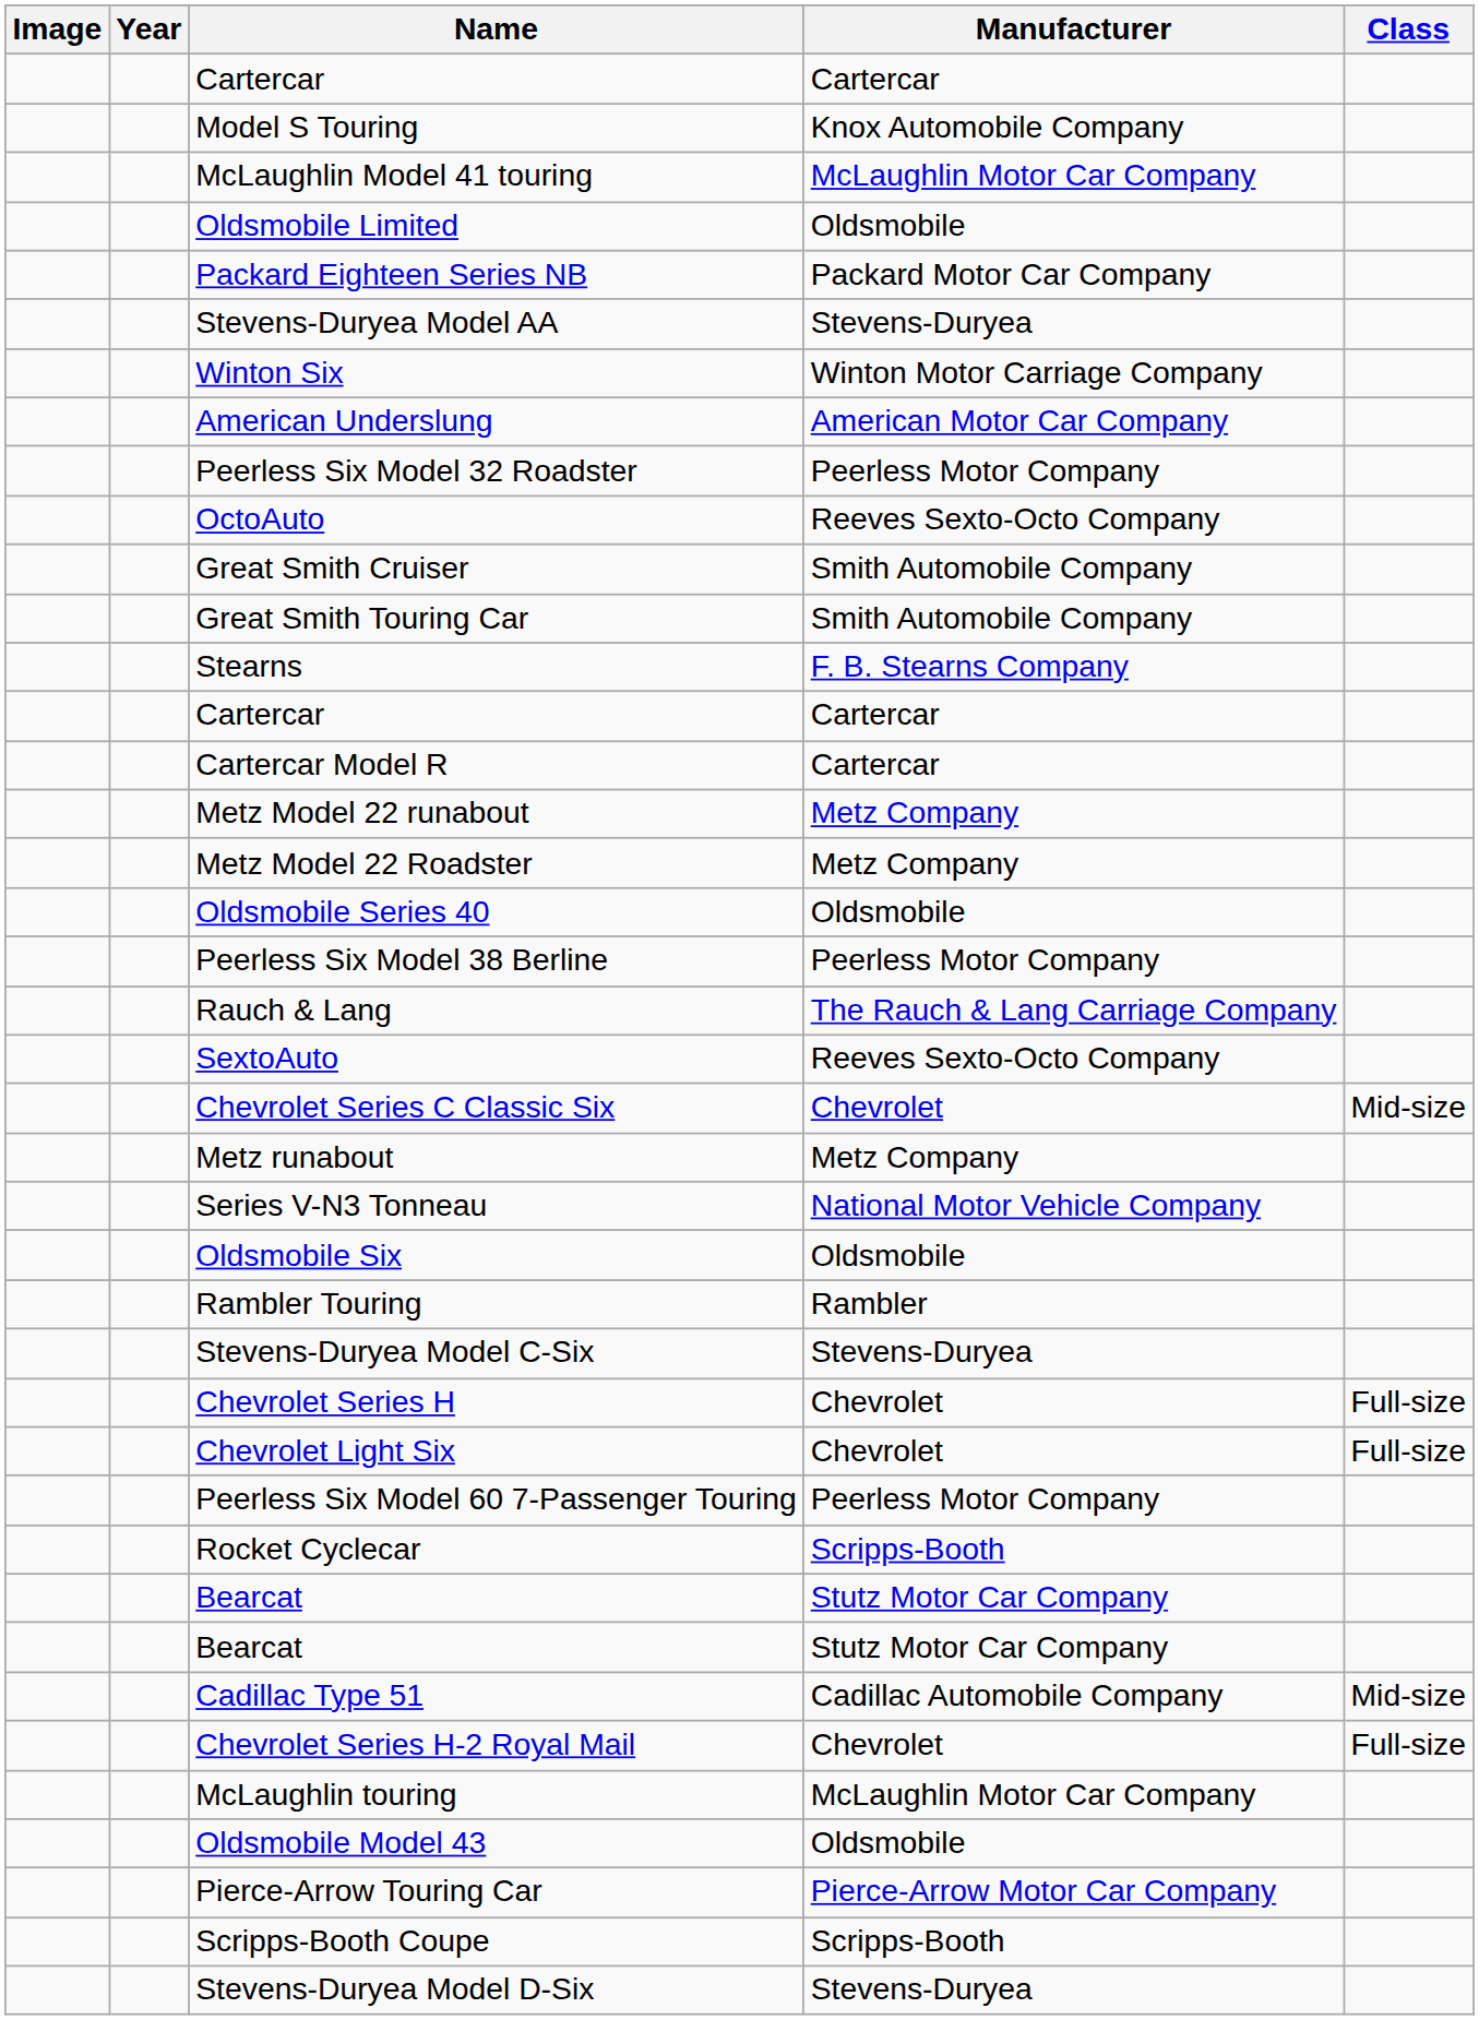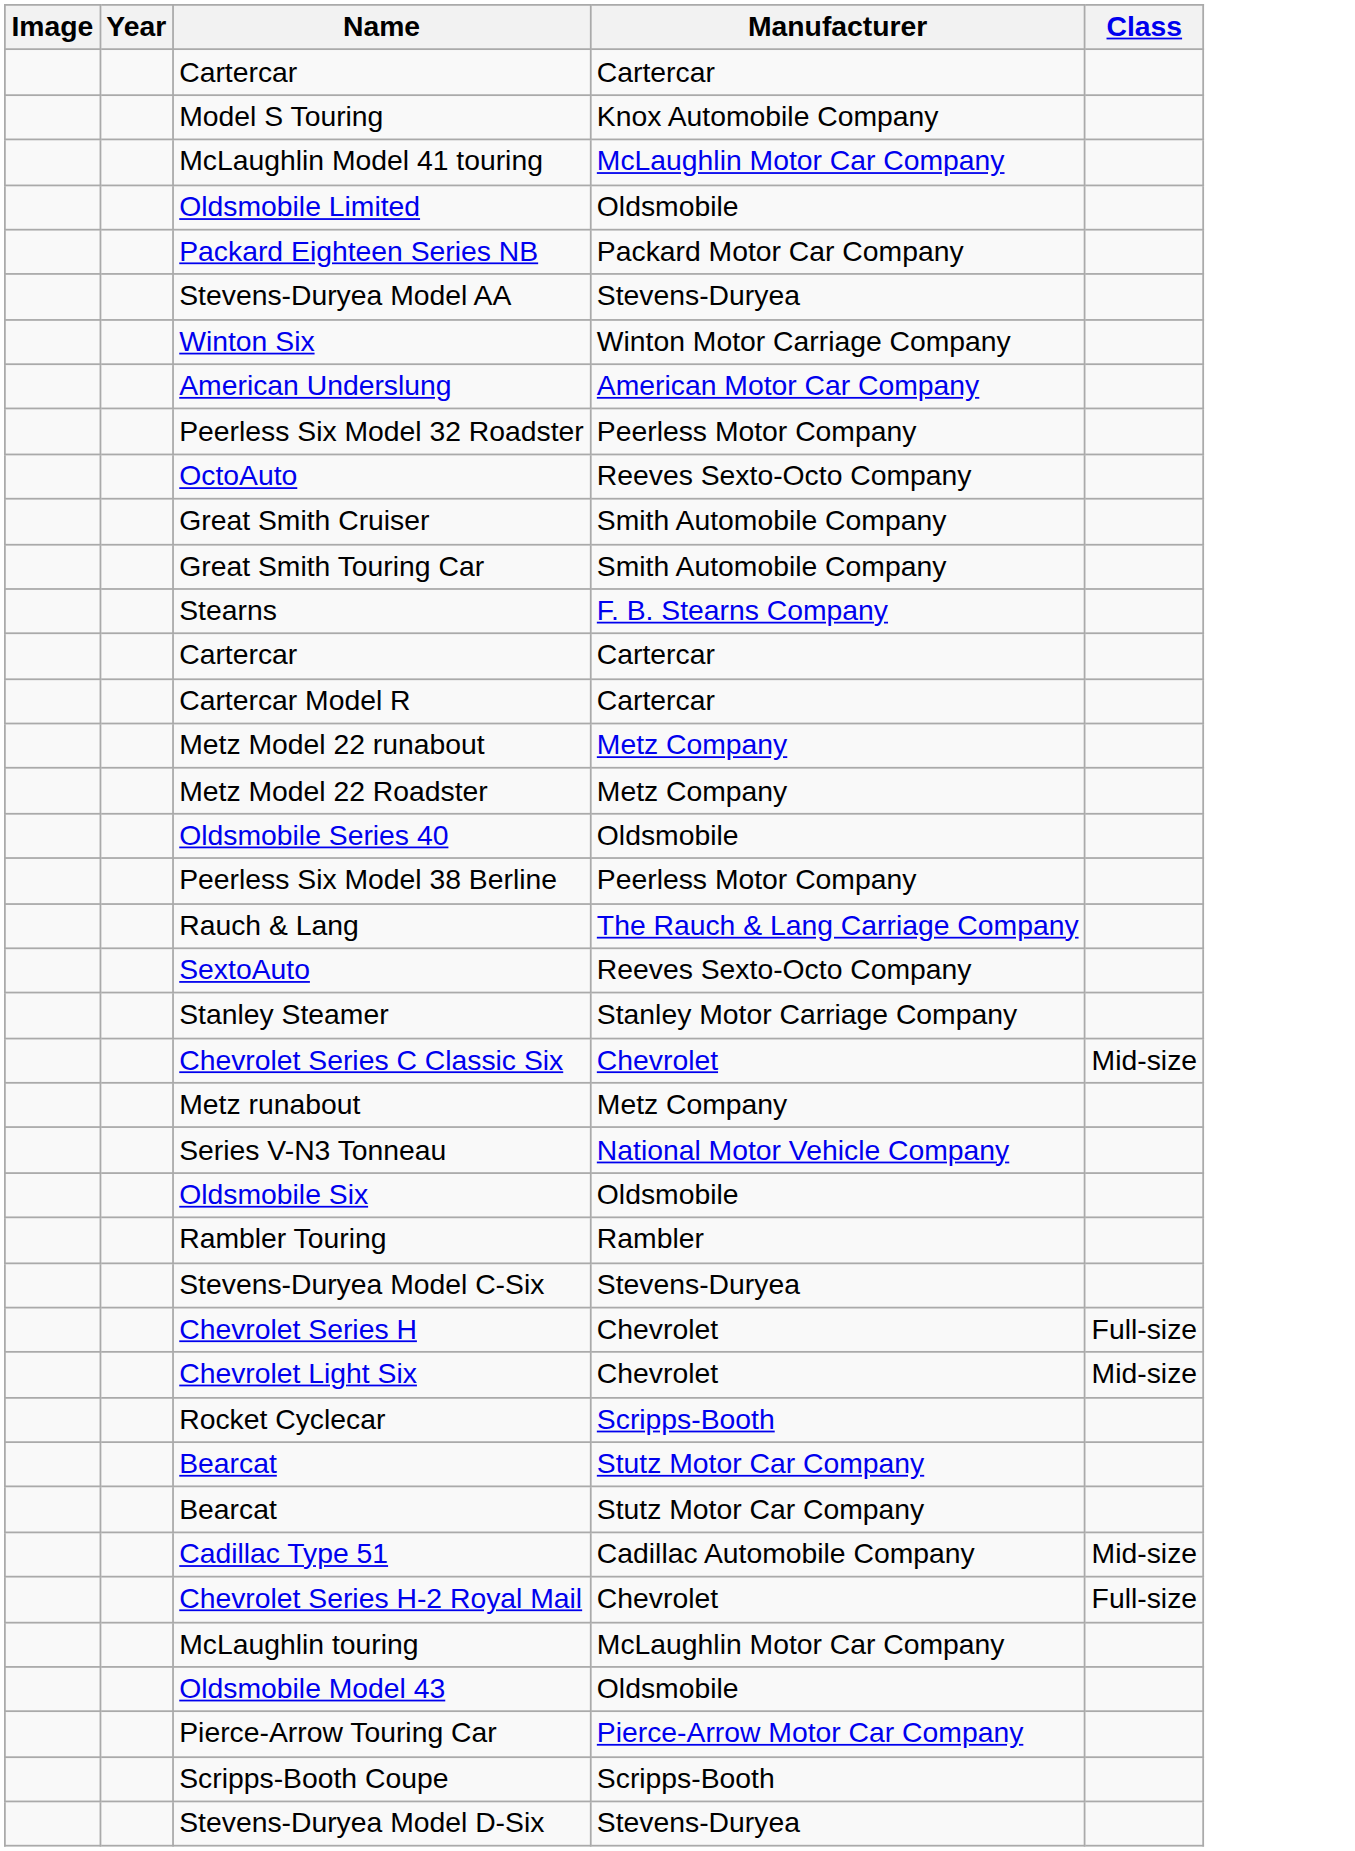+ row: Stanley Steamer | Stanley Motor Carriage Company
Chevrolet Light Six | Class: Full-size -> Mid-size
- row: Peerless Six Model 60 7-Passenger Touring | Peerless Motor Company
